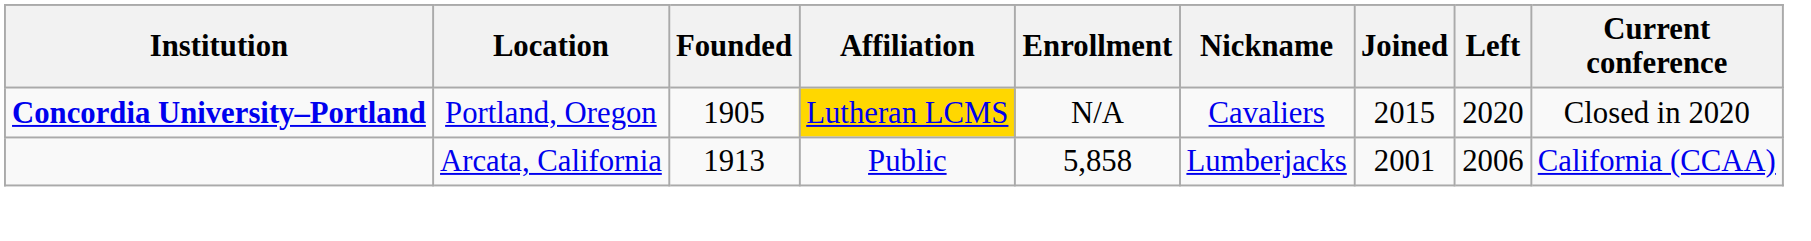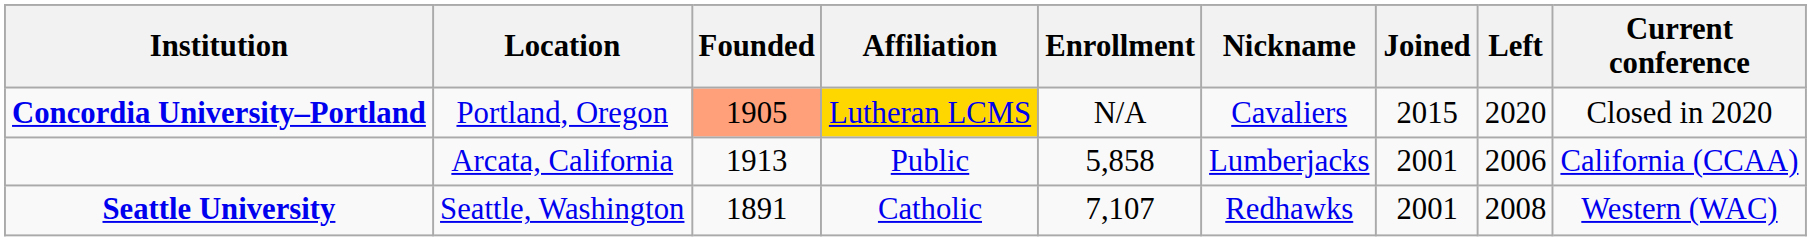Concordia University–Portland | Founded: no background -> lightsalmon background
+ row: Seattle University | Seattle, Washington | 1891 | Catholic | 7,107 | Redhawks | 2001 | 2008 | Western (WAC)
